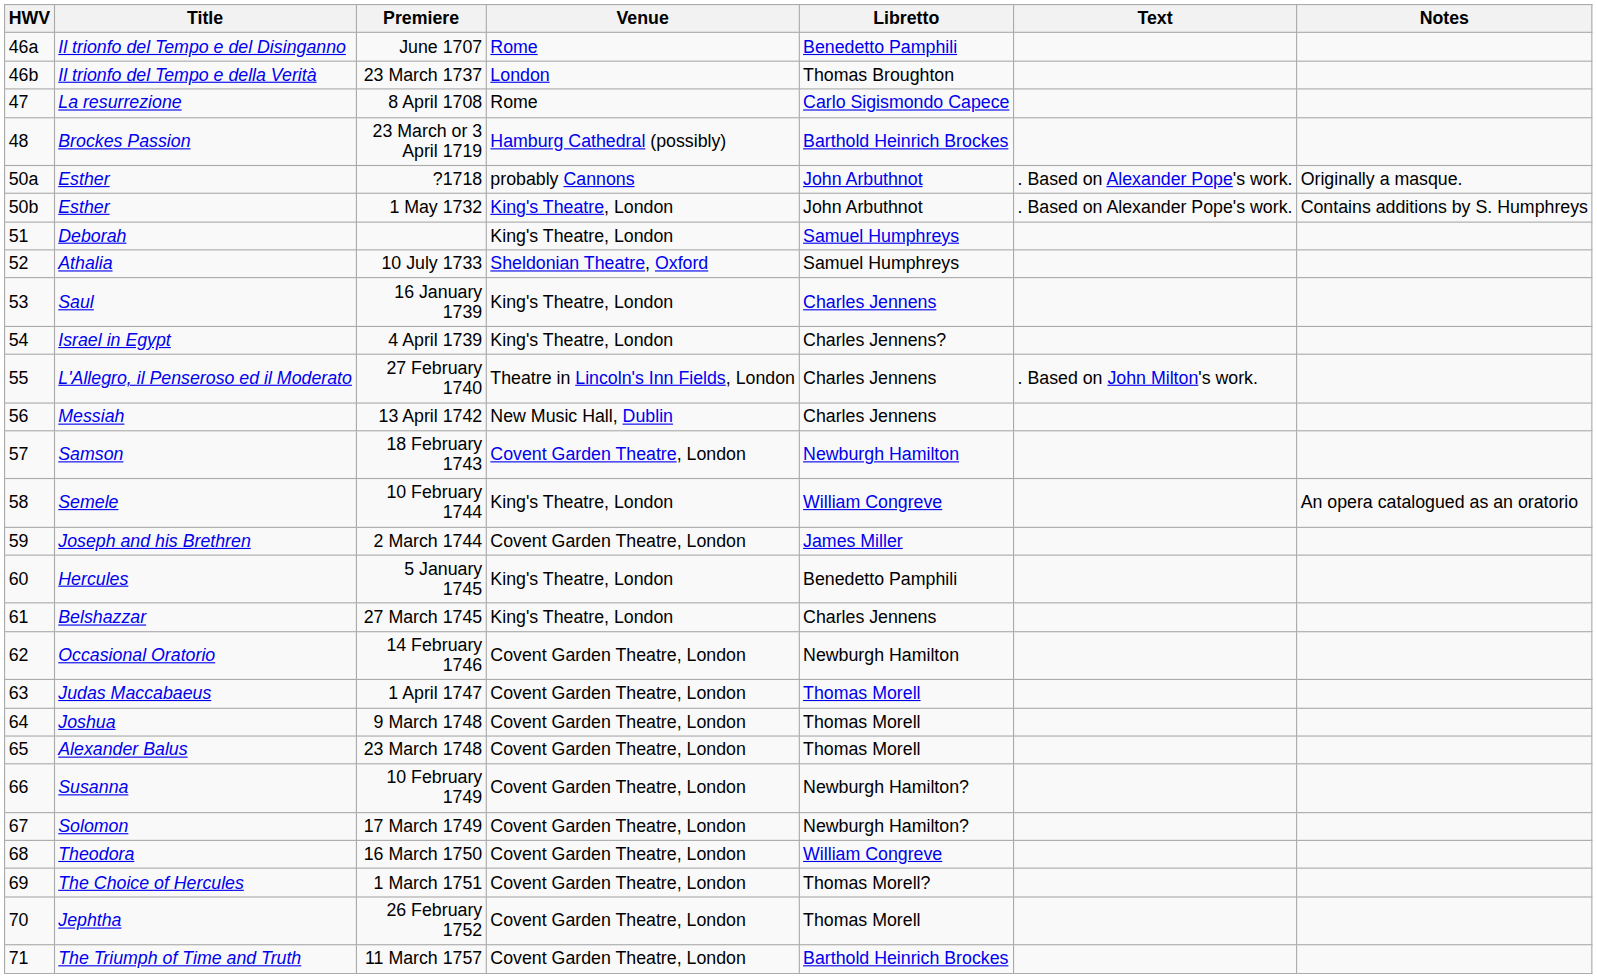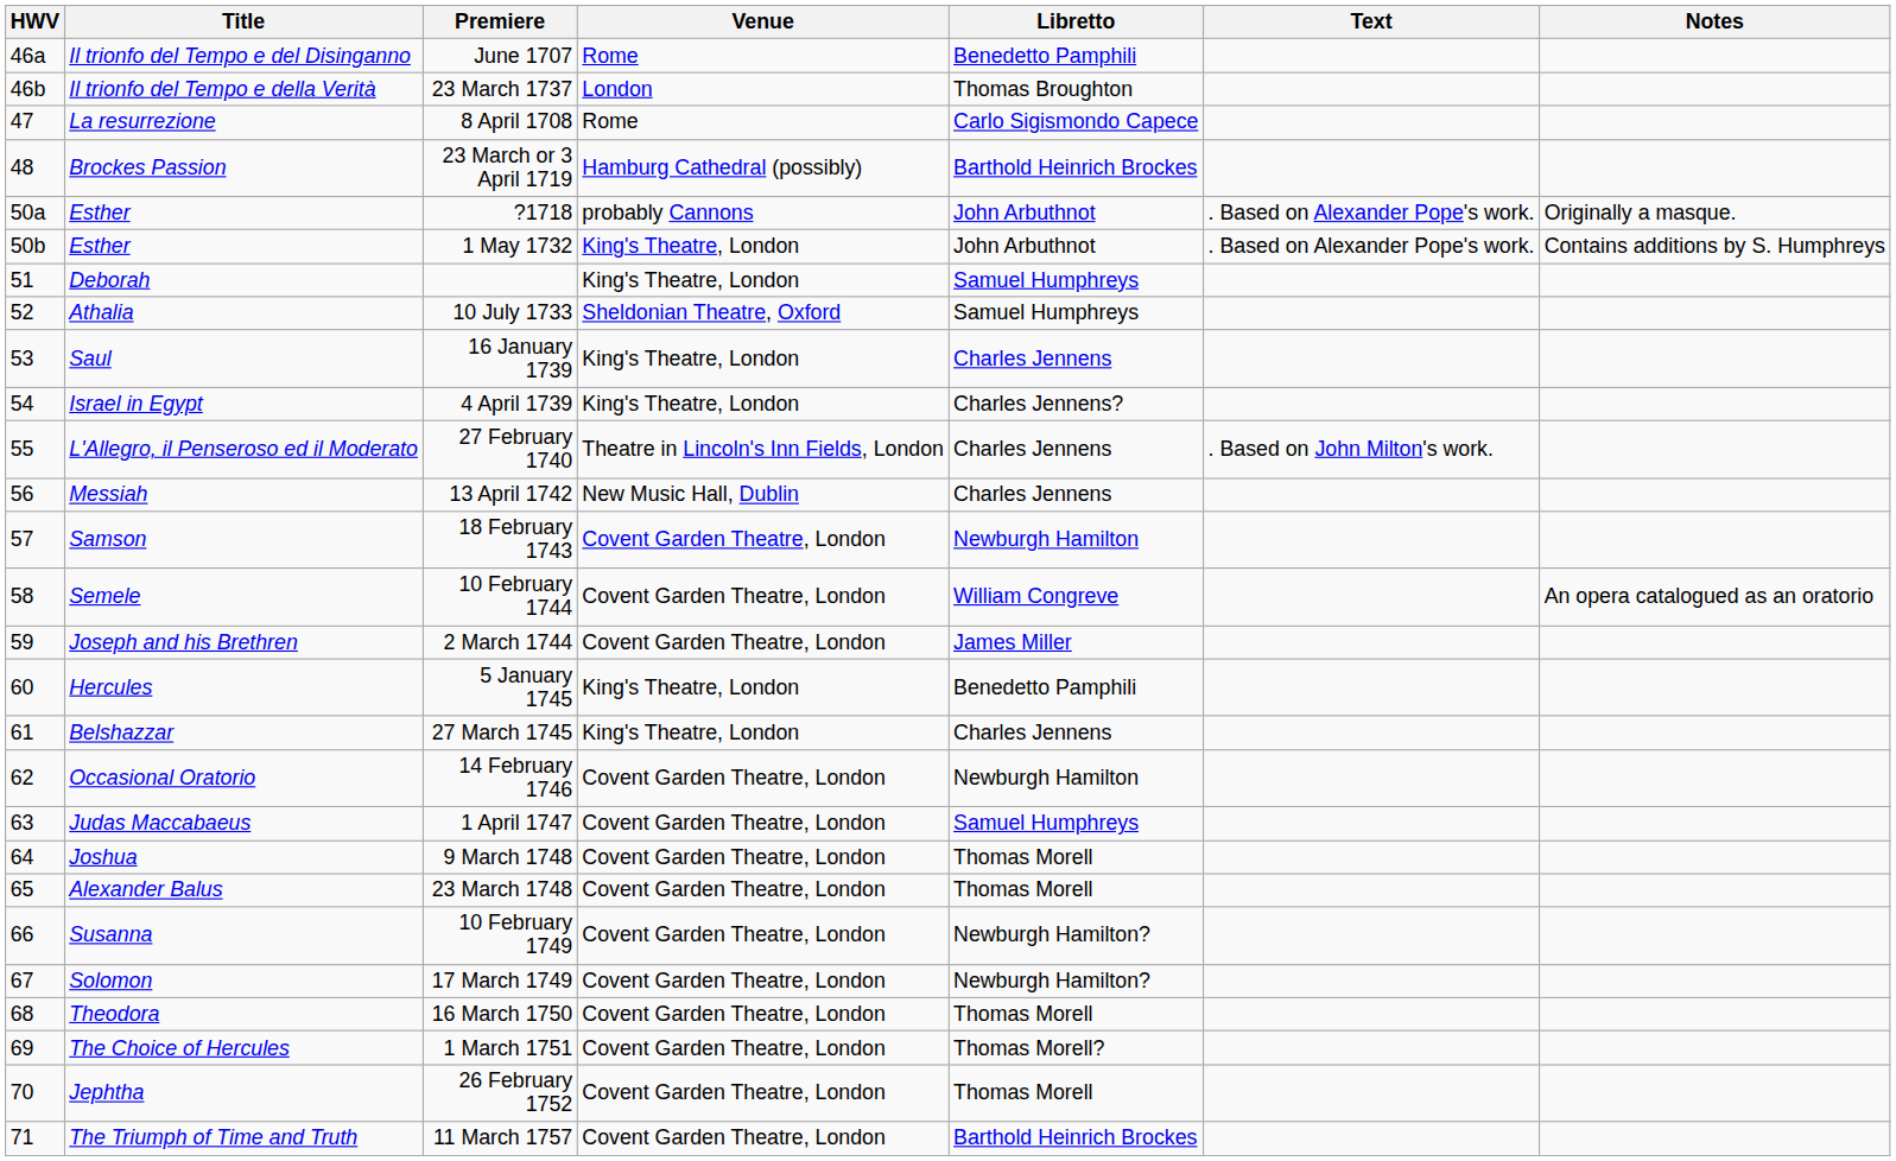10 February 1744 | Venue: King's Theatre, London -> Covent Garden Theatre, London
1 April 1747 | Libretto: Thomas Morell -> Samuel Humphreys
16 March 1750 | Libretto: William Congreve -> Thomas Morell
